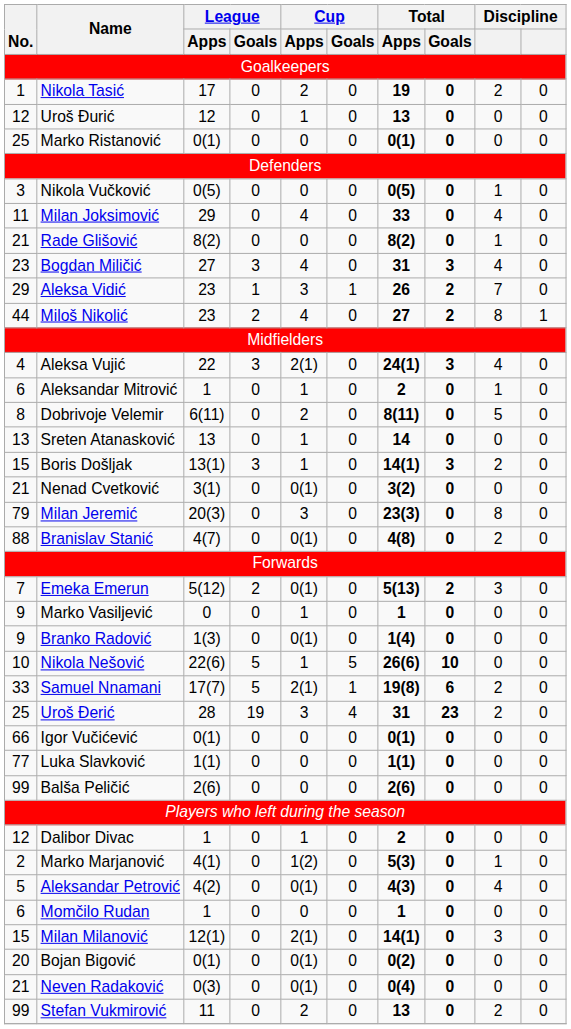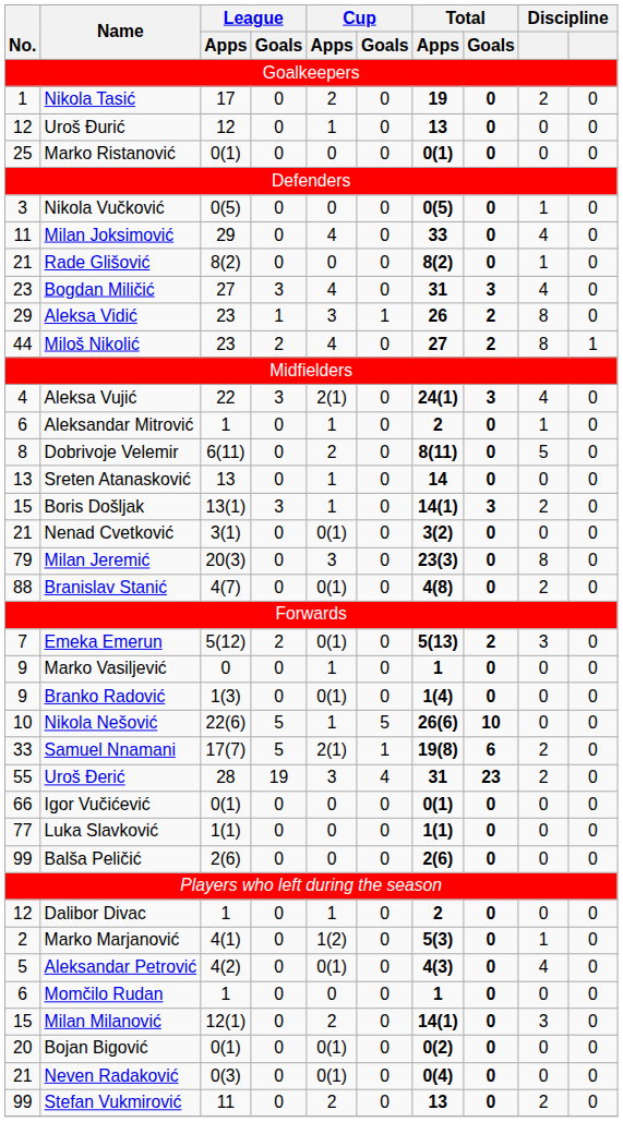Aleksa Vidić | column 9: 7 -> 8
Uroš Đerić | No.: 25 -> 55
Milan Milanović | Cup / Apps: 2(1) -> 2
